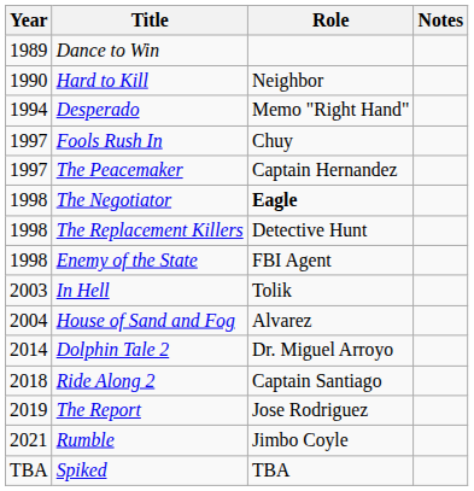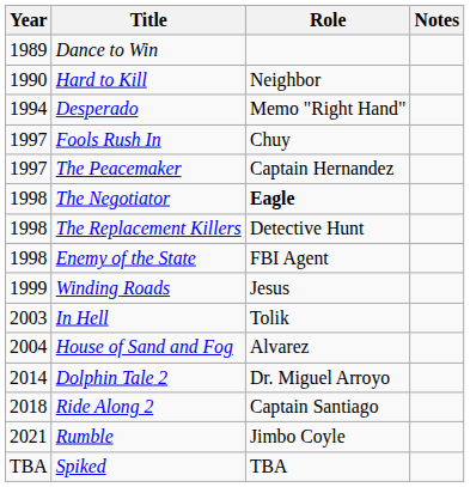+ row: 1999 | Winding Roads | Jesus
- row: 2019 | The Report | Jose Rodriguez
